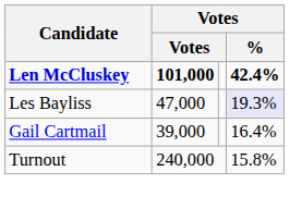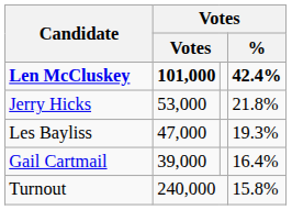+ row: Jerry Hicks | 53,000 | 21.8%
Les Bayliss | Votes / %: lavender background -> no background
